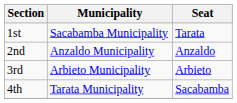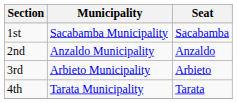1st | Seat: Tarata -> Sacabamba
4th | Seat: Sacabamba -> Tarata
